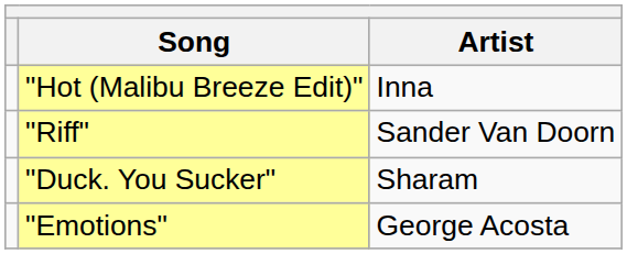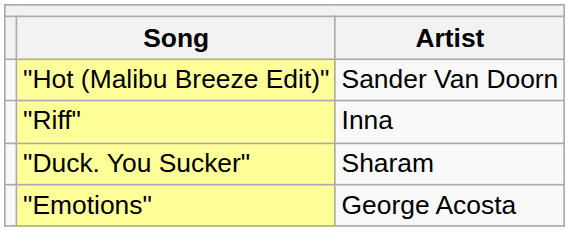"Hot (Malibu Breeze Edit)" | Artist: Inna -> Sander Van Doorn
"Riff" | Artist: Sander Van Doorn -> Inna
